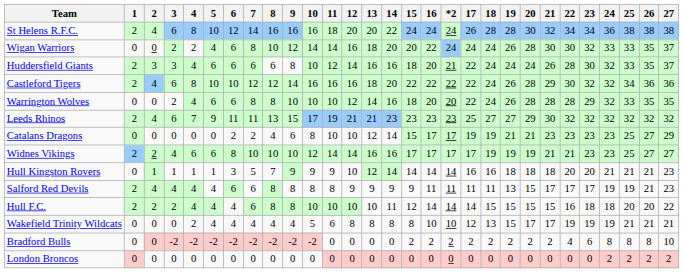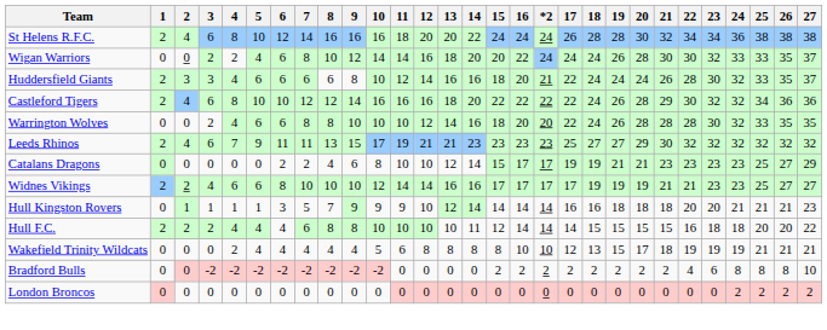Warrington Wolves | 23: 29 -> 30
- row: Salford Red Devils | 2 | 4 | 4 | 4 | 4 | 6 | 6 | 8 | 8 | 8 | 8 | 9 | 9 | 9 | 9 | 11 | 11 | 11 | 11 | 13 | 15 | 17 | 17 | 17 | 19 | 19 | 21 | 23
Wakefield Trinity Wildcats | 21: 17 -> 18
